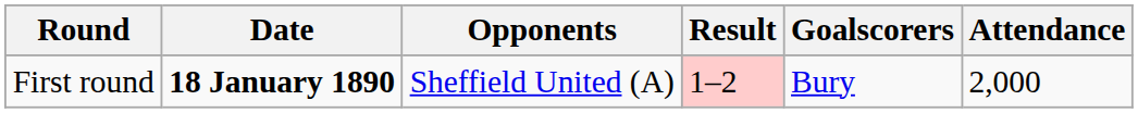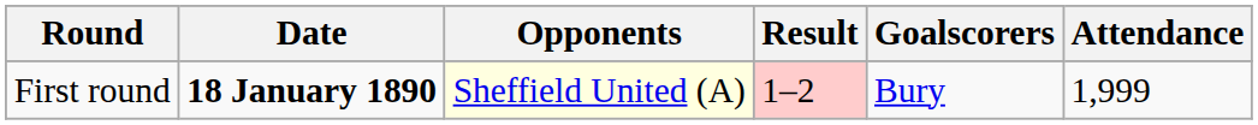First round | Opponents: no background -> lightyellow background
First round | Attendance: 2,000 -> 1,999
